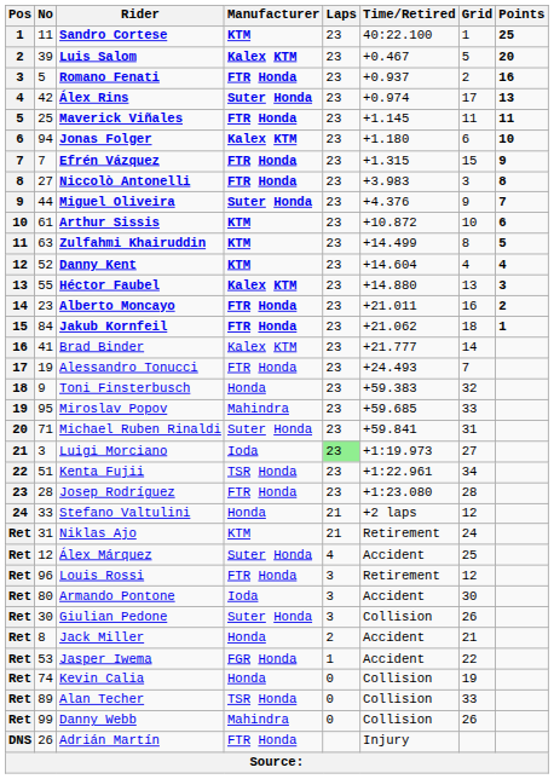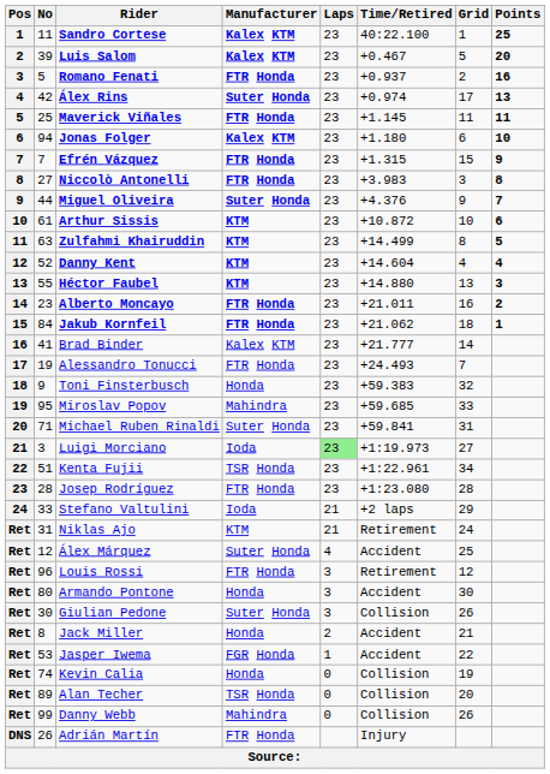Sandro Cortese | Manufacturer: KTM -> Kalex KTM
Héctor Faubel | Manufacturer: Kalex KTM -> KTM
Stefano Valtulini | Manufacturer: Honda -> Ioda
Stefano Valtulini | Grid: 12 -> 29
Armando Pontone | Manufacturer: Ioda -> Honda
Alan Techer | Grid: 33 -> 20
